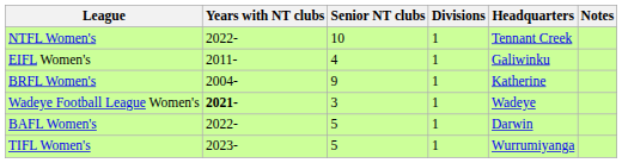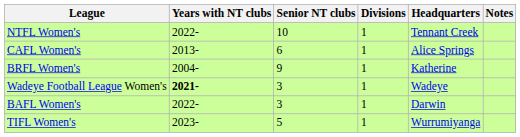- row: EIFL Women's | 2011- | 4 | 1 | Galiwinku
+ row: CAFL Women's | 2013- | 6 | 1 | Alice Springs
BAFL Women's | Senior NT clubs: 5 -> 3
